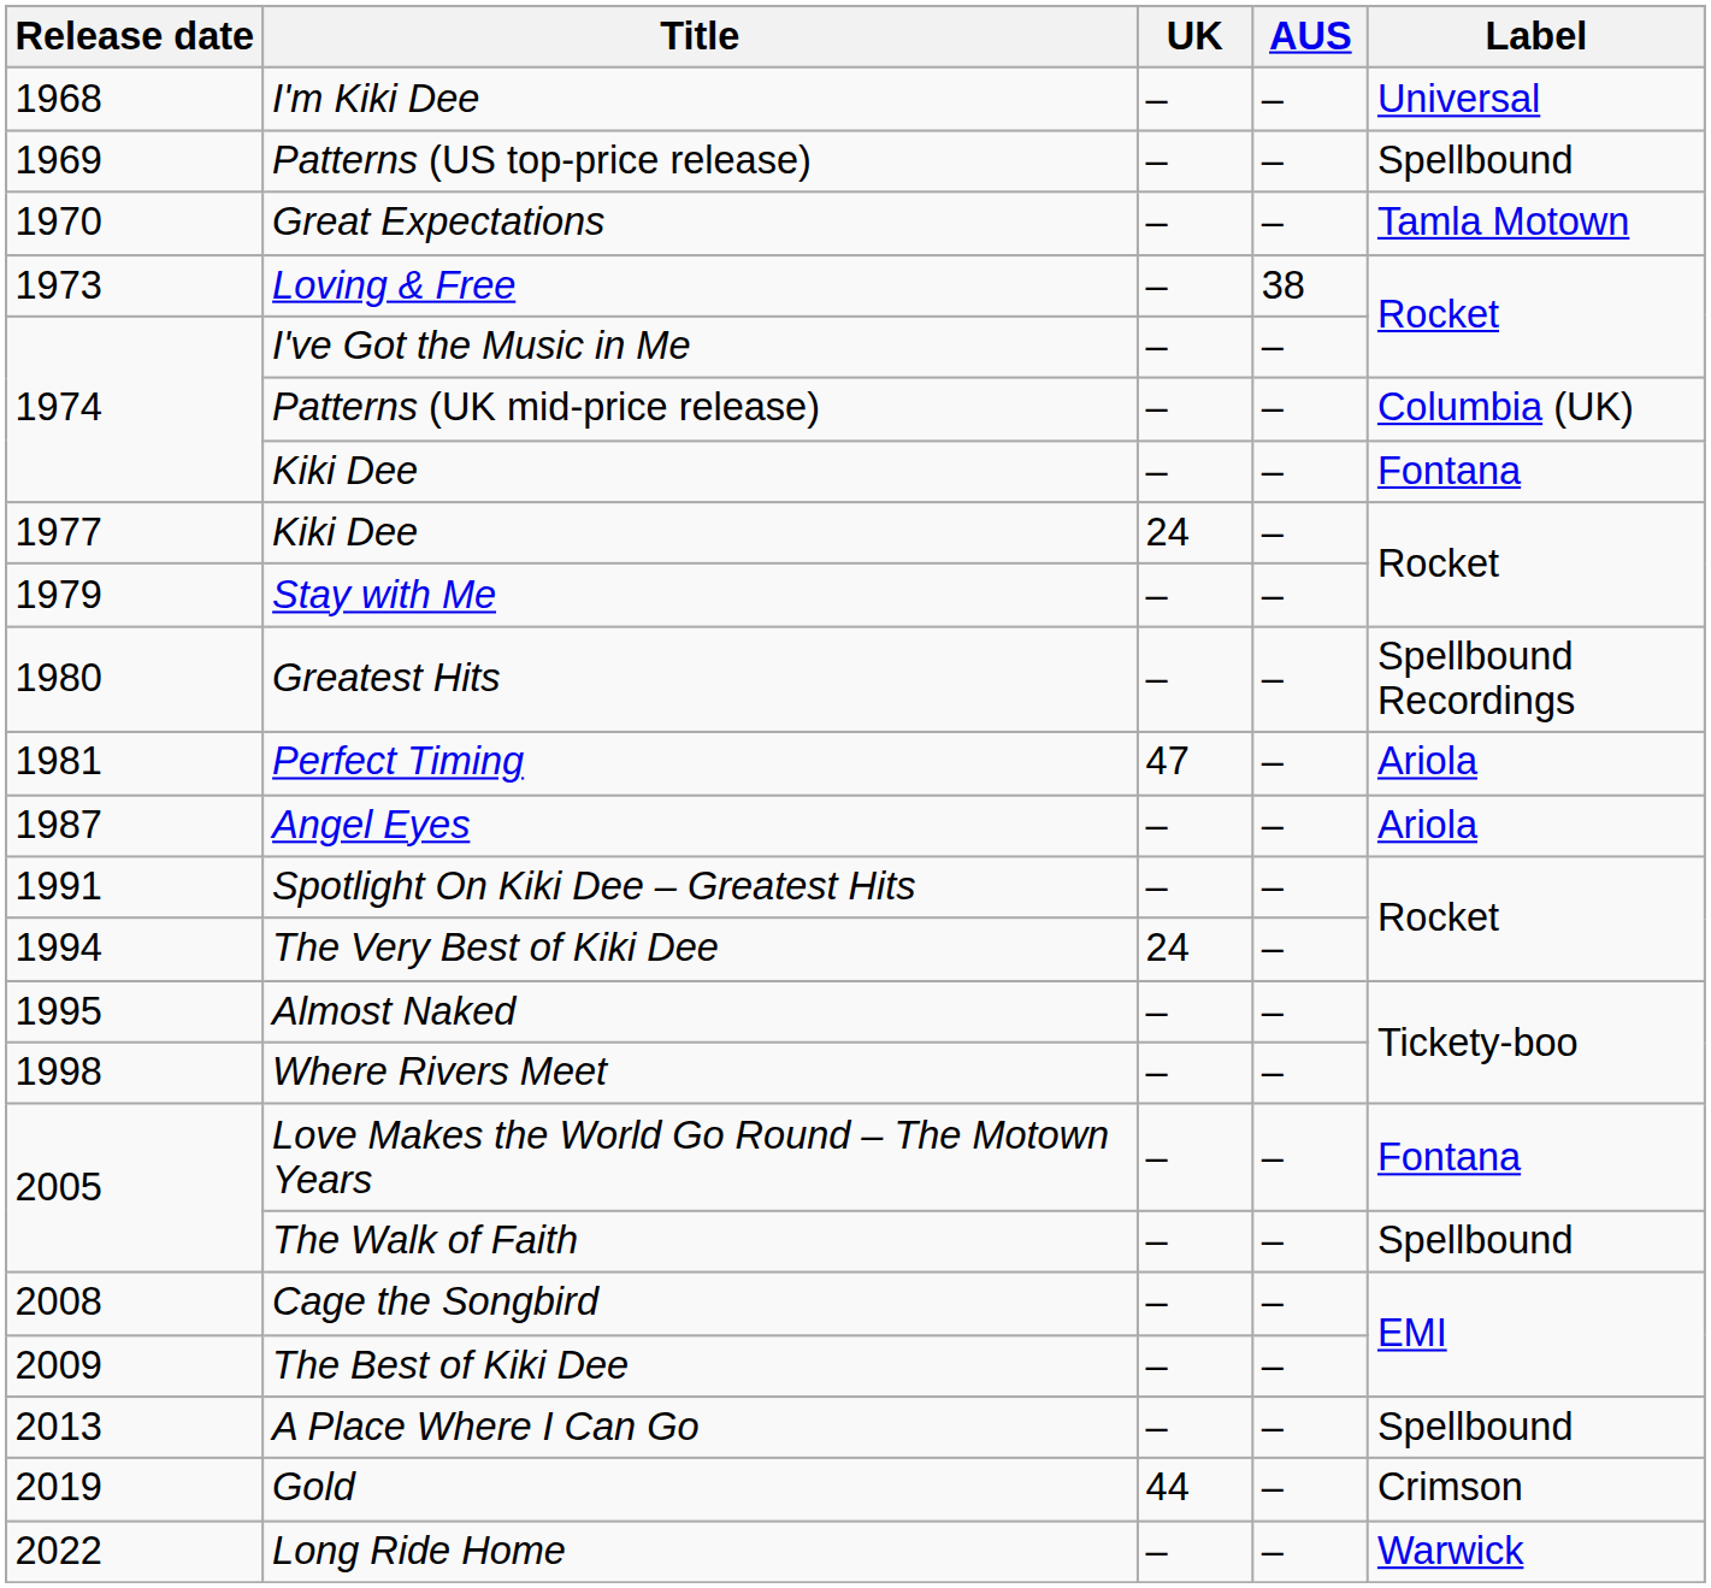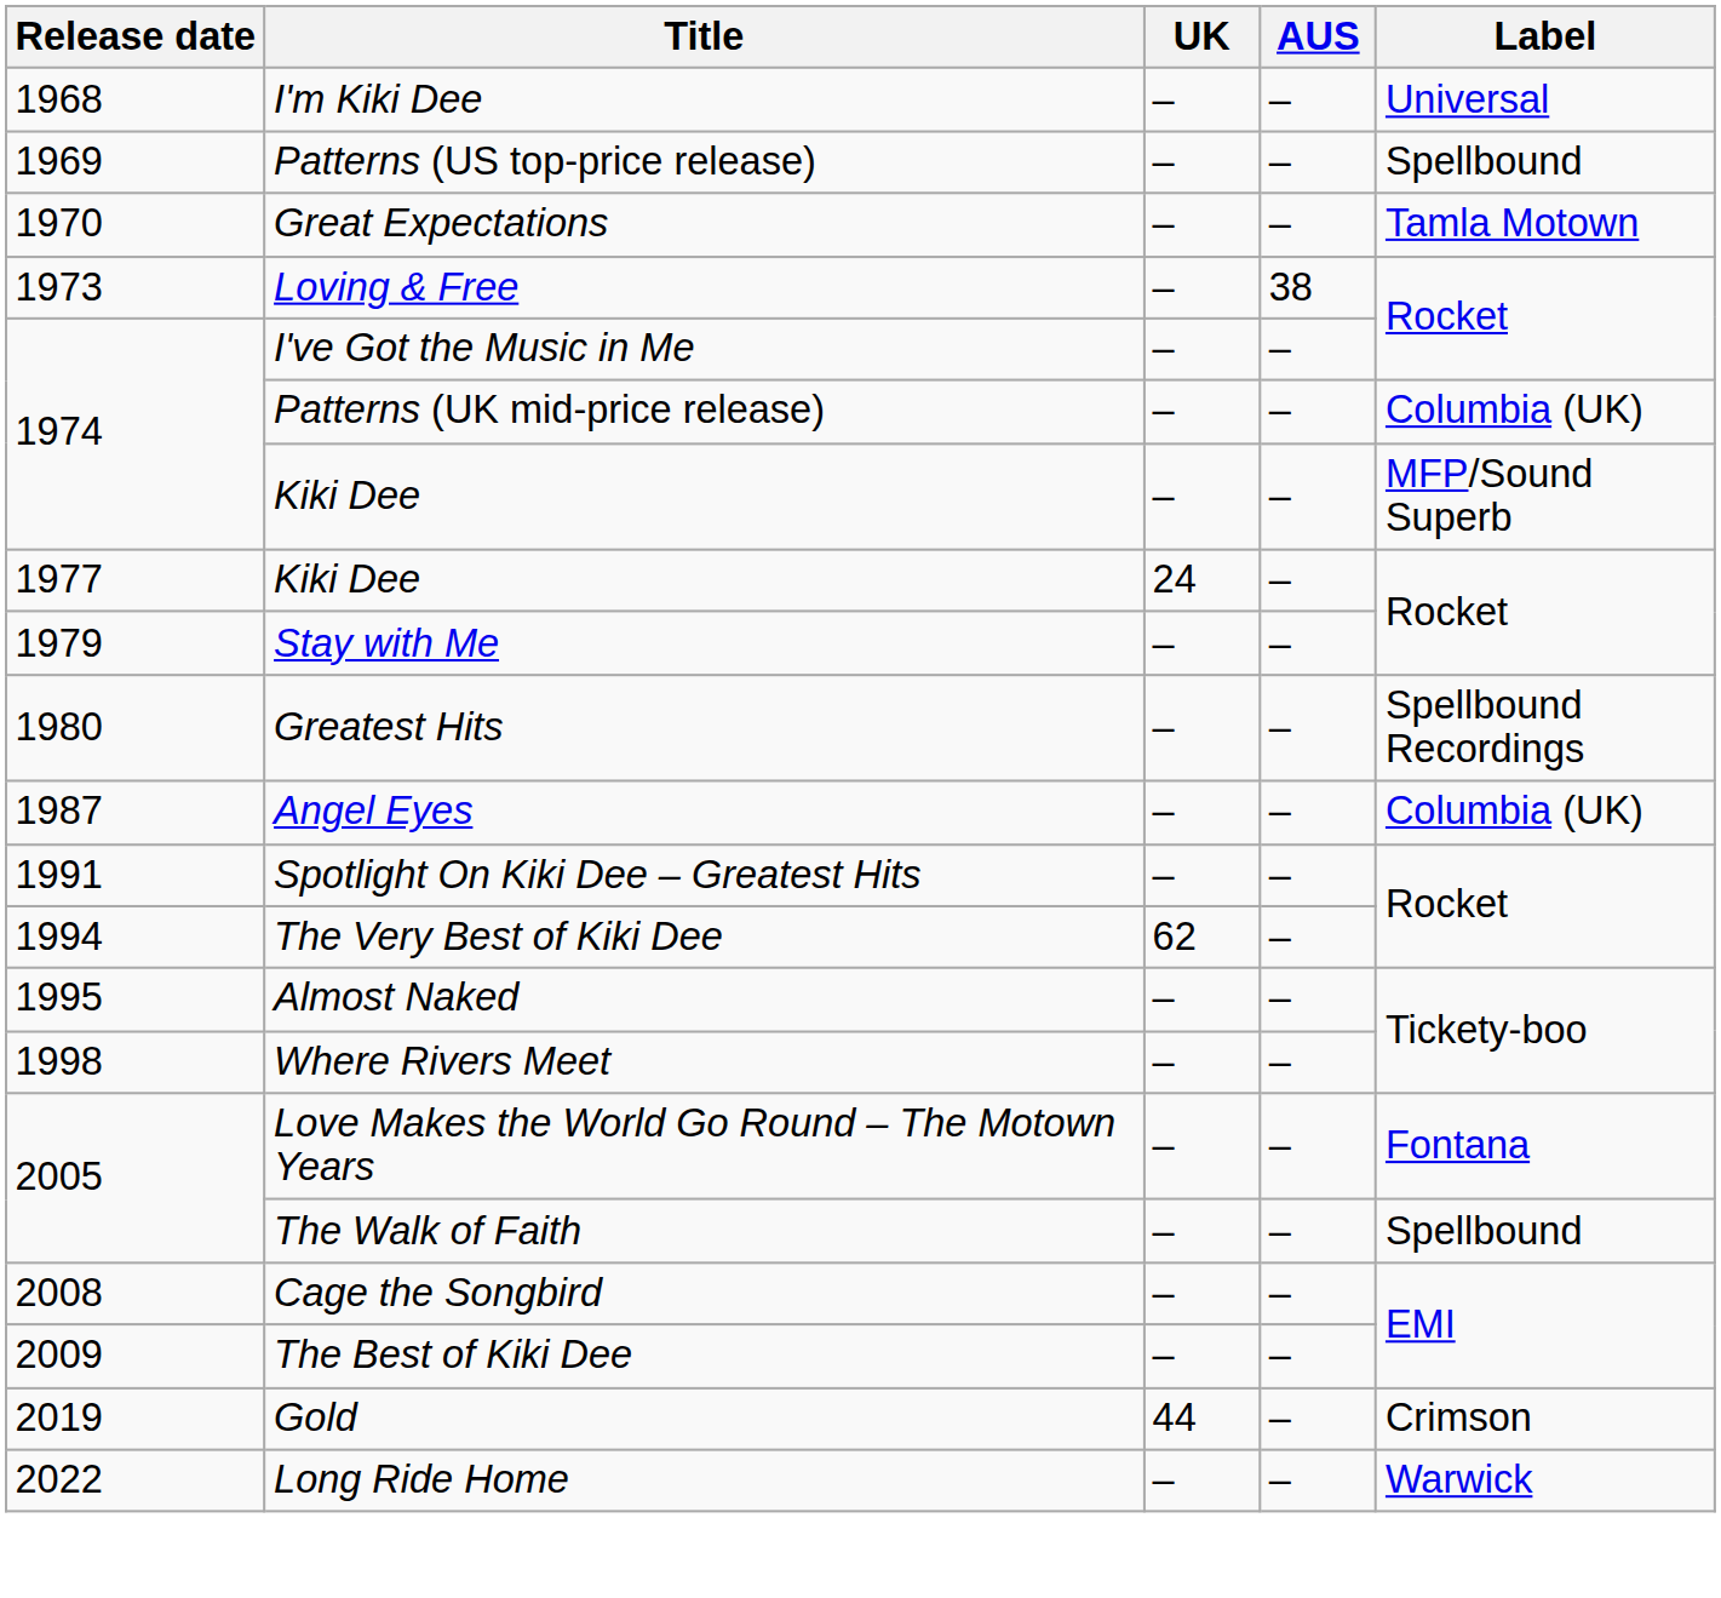1974 / Kiki Dee | Label: Fontana -> MFP/Sound Superb
- row: 1981 | Perfect Timing | 47 | – | Ariola
Angel Eyes | Label: Ariola -> Columbia (UK)
The Very Best of Kiki Dee | UK: 24 -> 62
- row: 2013 | A Place Where I Can Go | – | – | Spellbound
